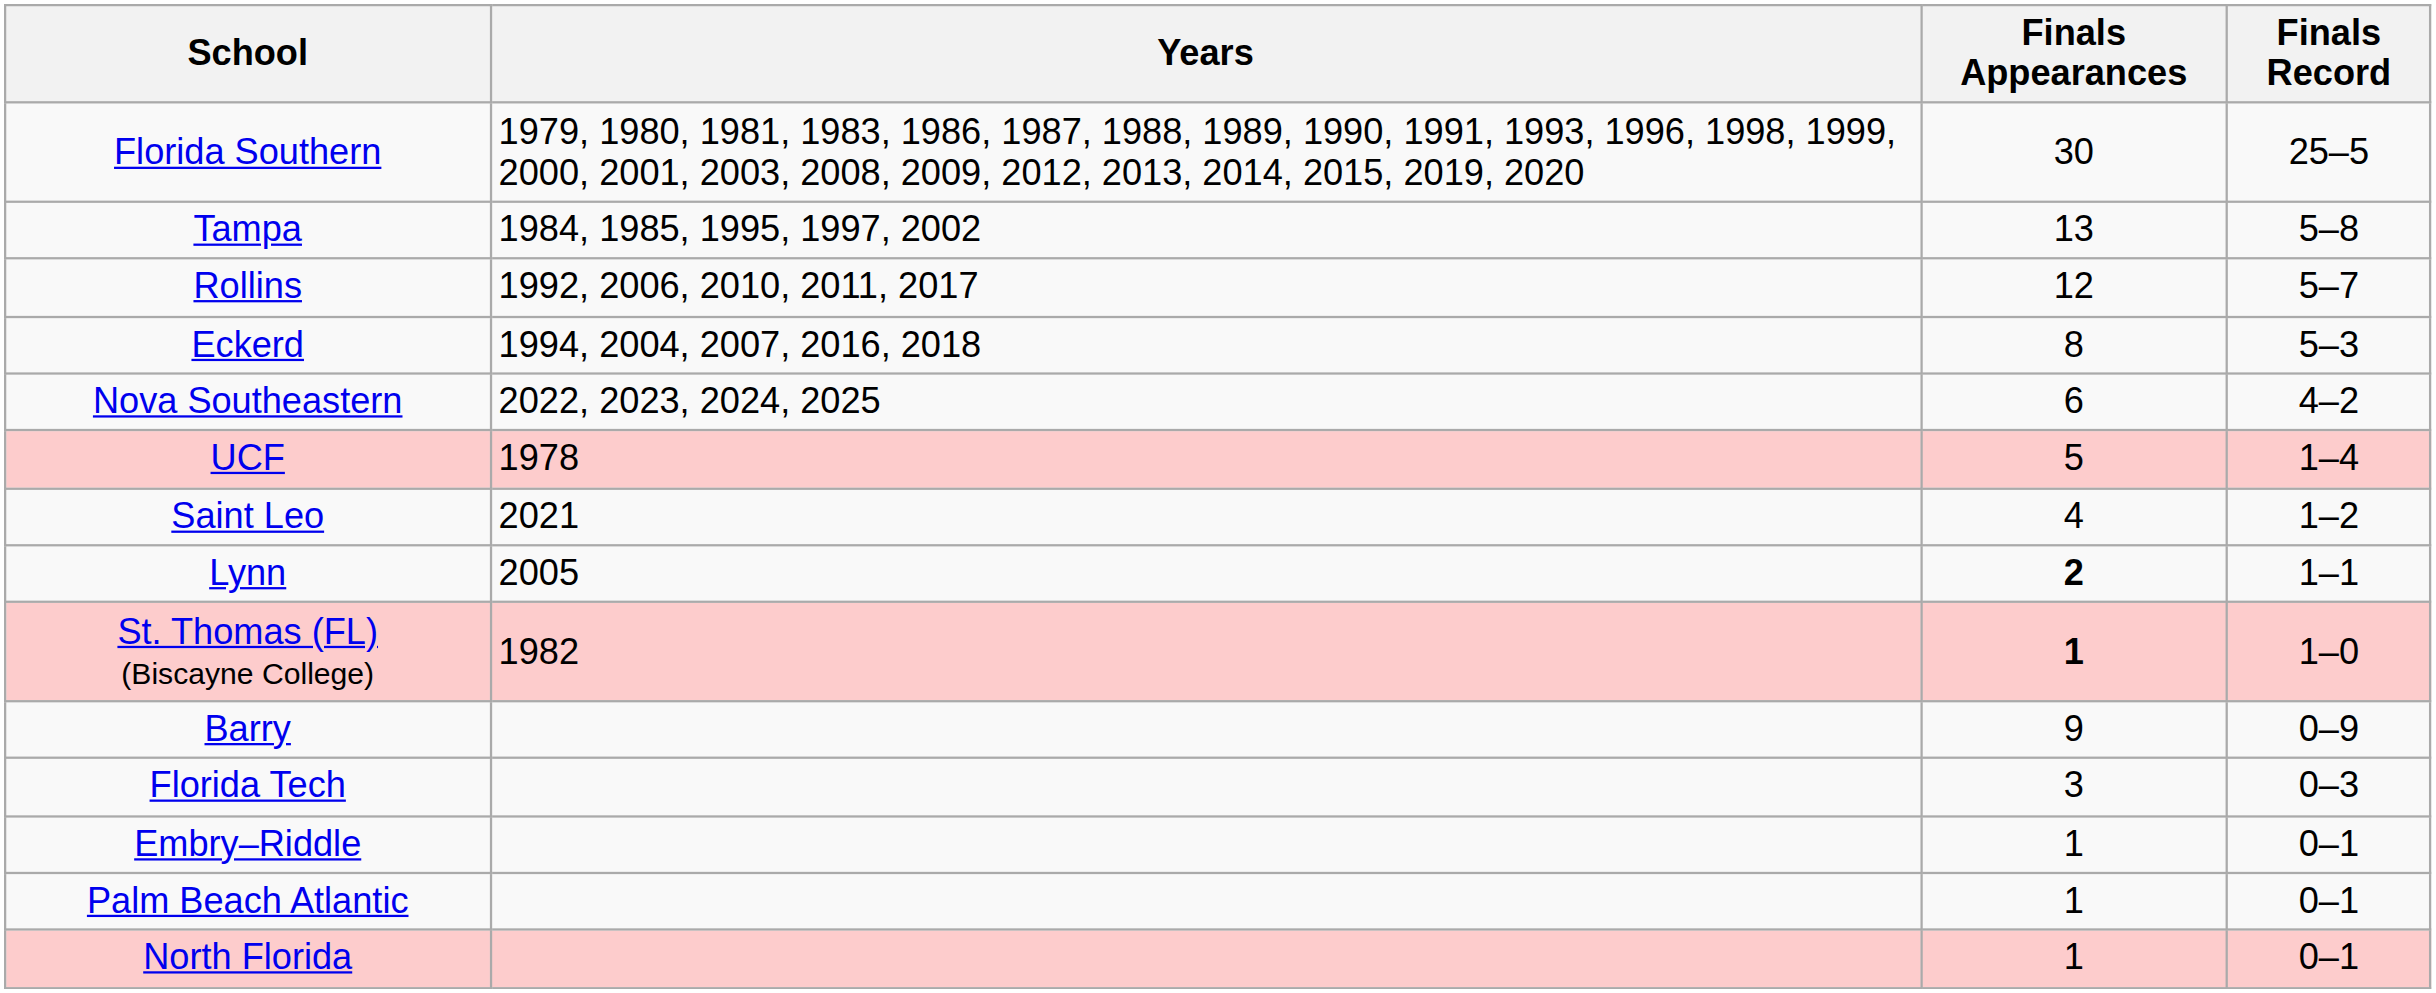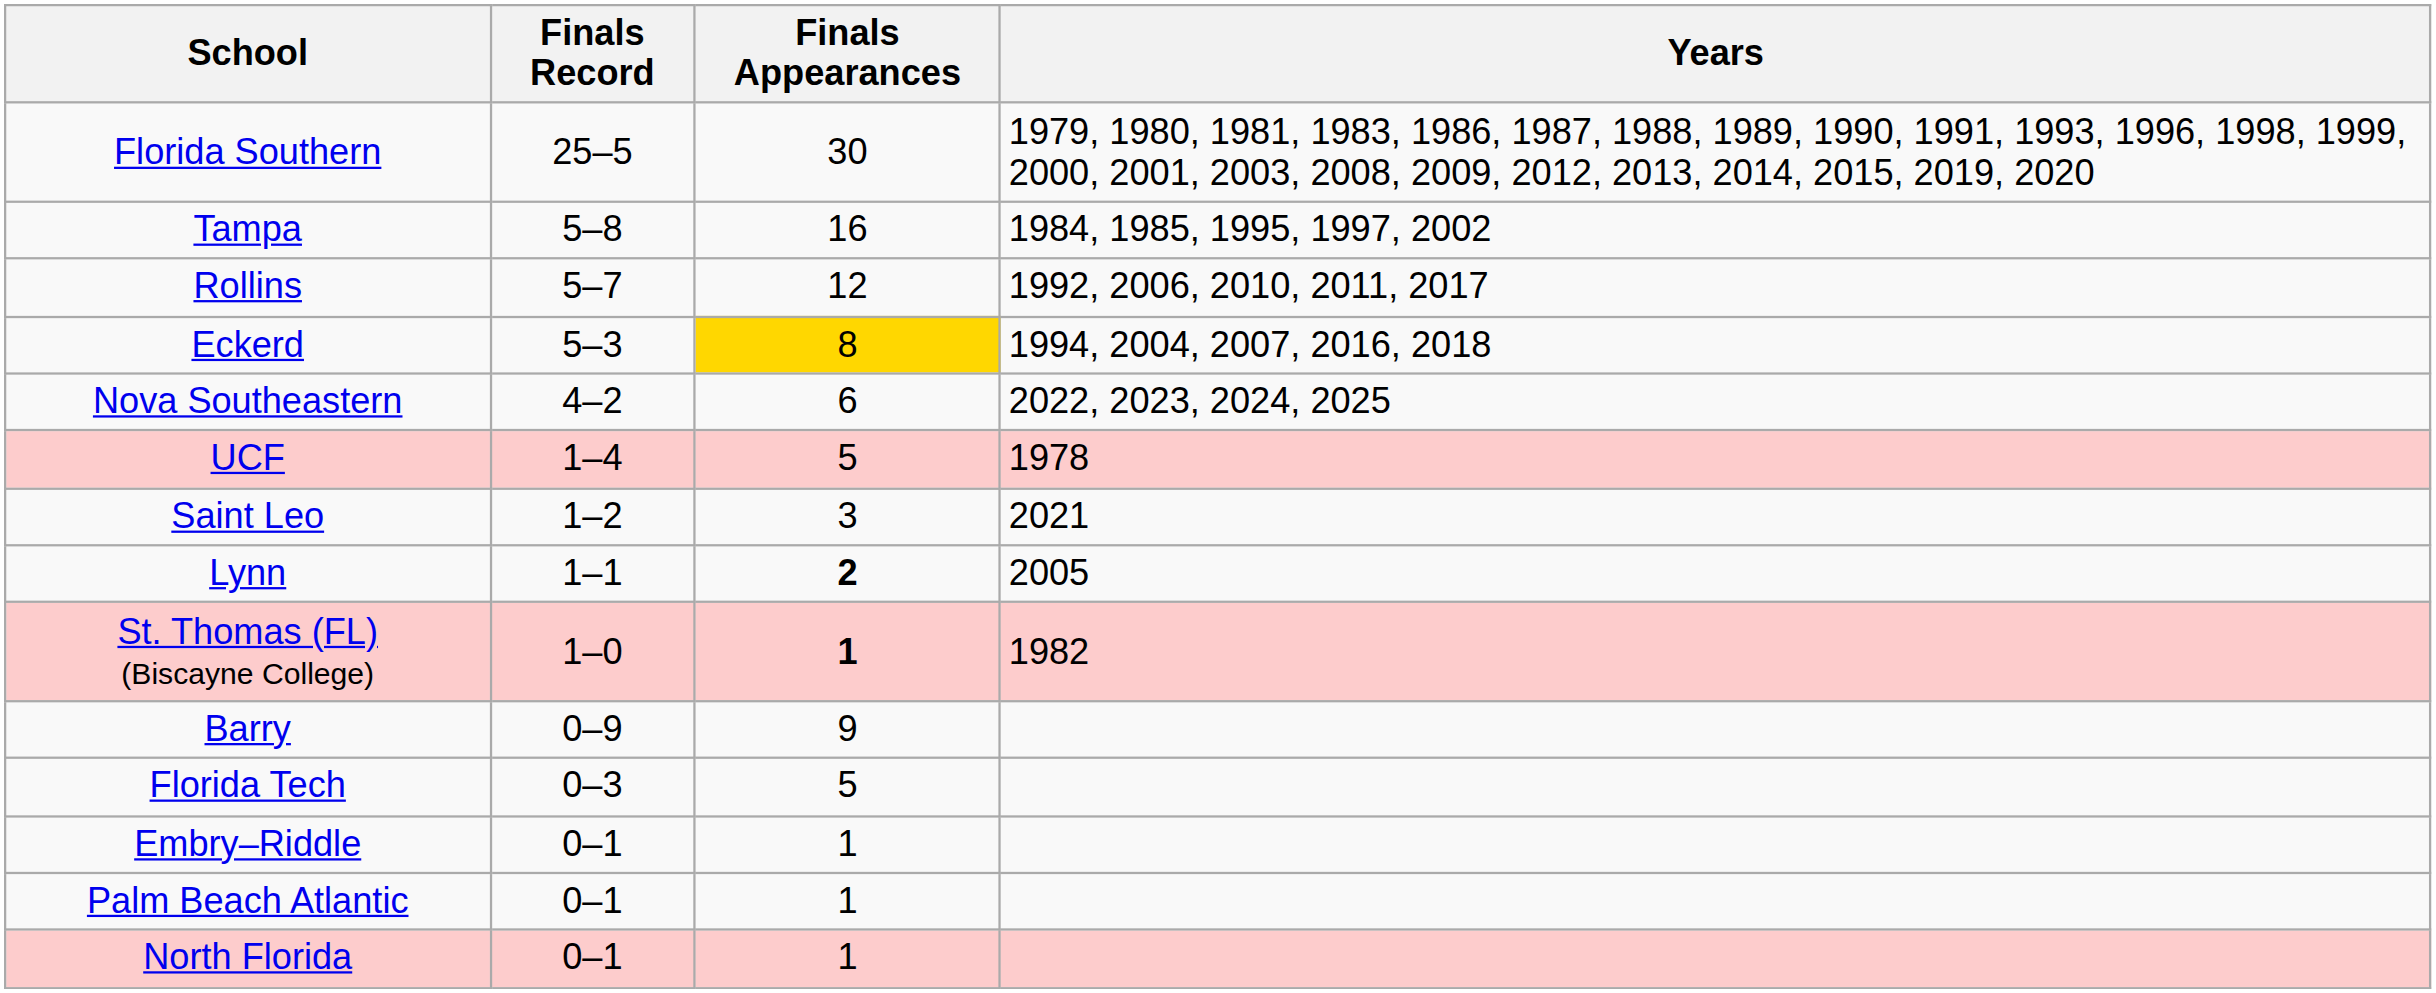columns swapped: Finals Record <-> Years
Tampa | Finals Appearances: 13 -> 16
Eckerd | Finals Appearances: no background -> gold background
Saint Leo | Finals Appearances: 4 -> 3
Florida Tech | Finals Appearances: 3 -> 5
